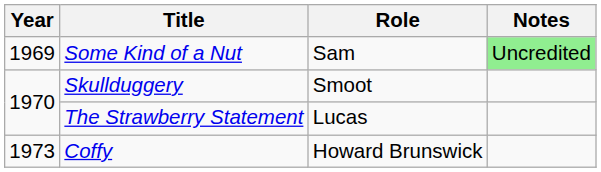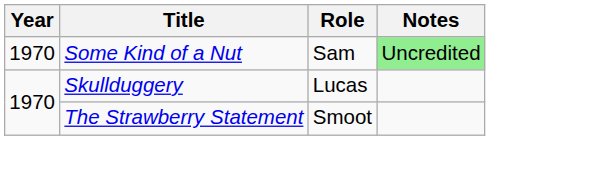Some Kind of a Nut | Year: 1969 -> 1970
Skullduggery | Role: Smoot -> Lucas
The Strawberry Statement | Role: Lucas -> Smoot
- row: 1973 | Coffy | Howard Brunswick
